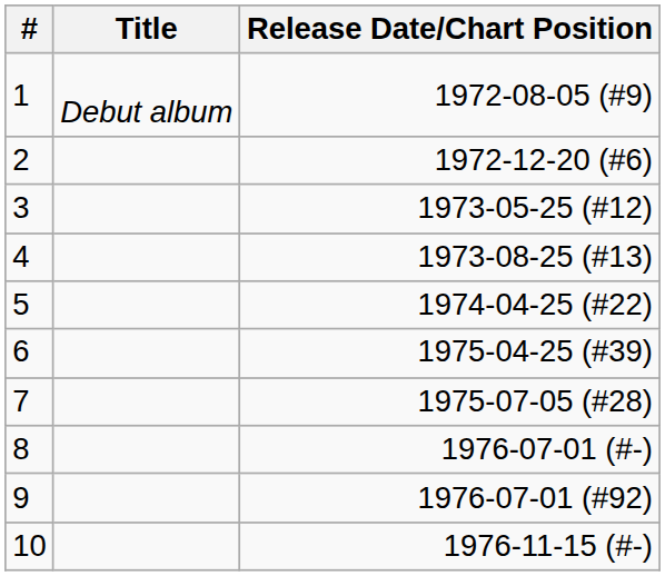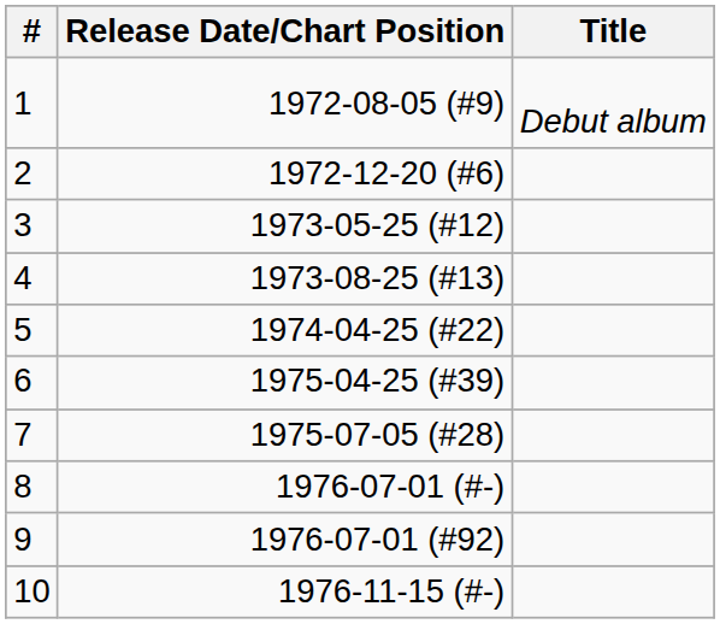columns swapped: Title <-> Release Date/Chart Position
